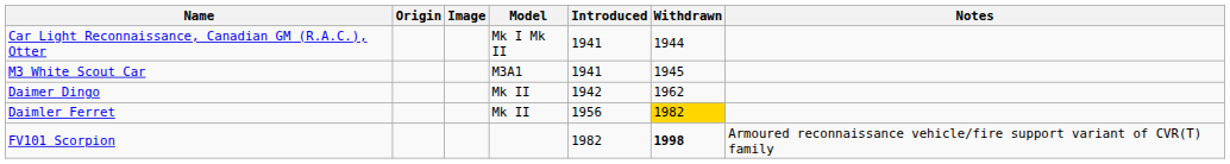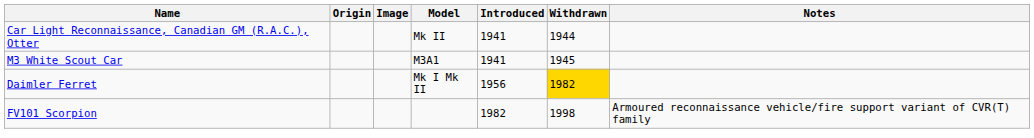Car Light Reconnaissance, Canadian GM (R.A.C.), Otter | Model: Mk I Mk II -> Mk II
- row: Daimer Dingo | Mk II | 1942 | 1962
Daimler Ferret | Model: Mk II -> Mk I Mk II
FV101 Scorpion | Withdrawn: bold -> normal
